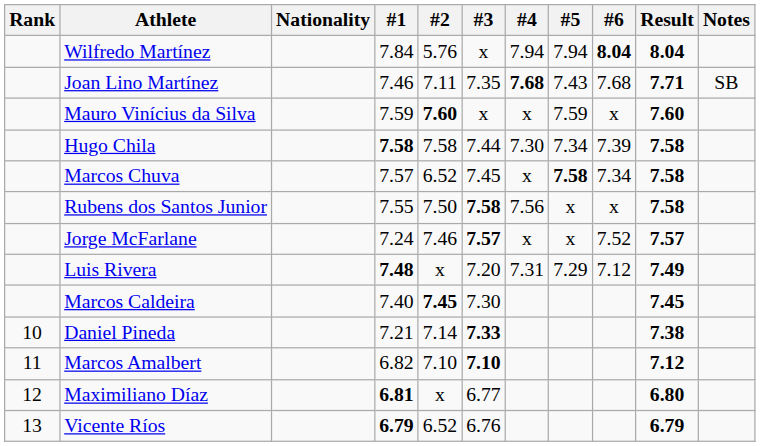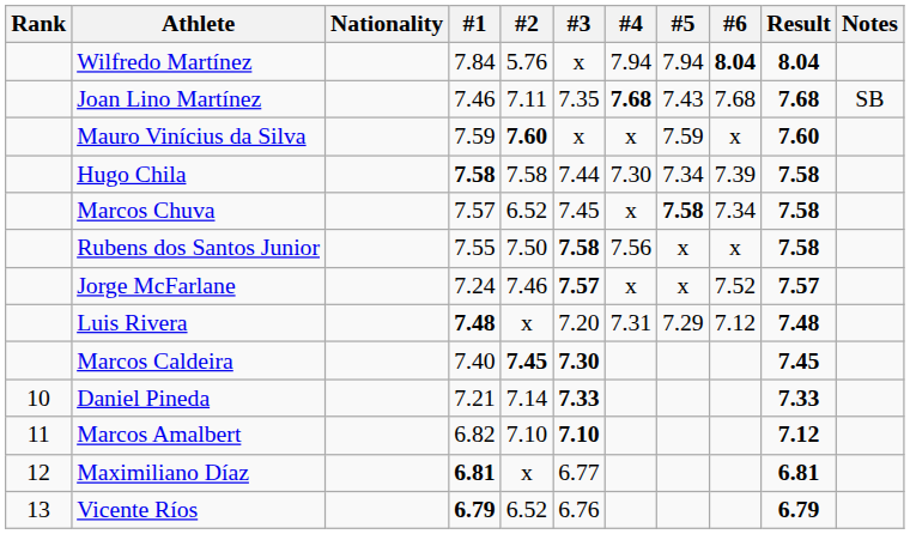Joan Lino Martínez | Result: 7.71 -> 7.68
Luis Rivera | Result: 7.49 -> 7.48
Marcos Caldeira | #3: normal -> bold
Daniel Pineda | Result: 7.38 -> 7.33
Maximiliano Díaz | Result: 6.80 -> 6.81
